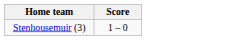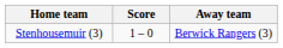+ column: Away team | Berwick Rangers (3)
